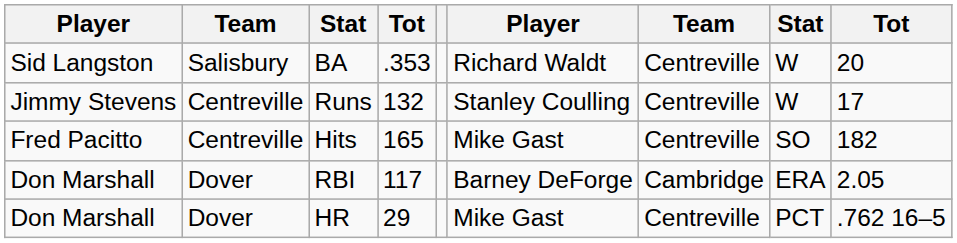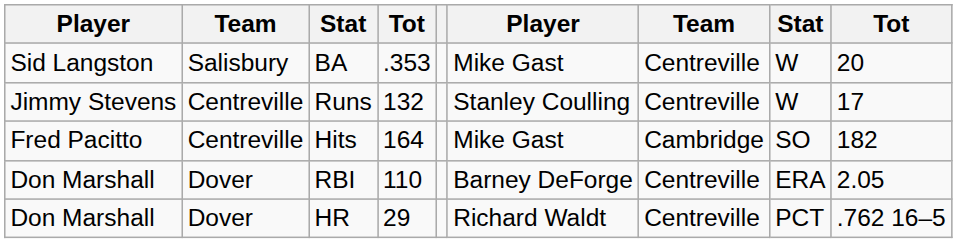BA | column 6: Richard Waldt -> Mike Gast
Hits | column 4: 165 -> 164
Hits | column 7: Centreville -> Cambridge
RBI | column 4: 117 -> 110
RBI | column 7: Cambridge -> Centreville
HR | column 6: Mike Gast -> Richard Waldt
